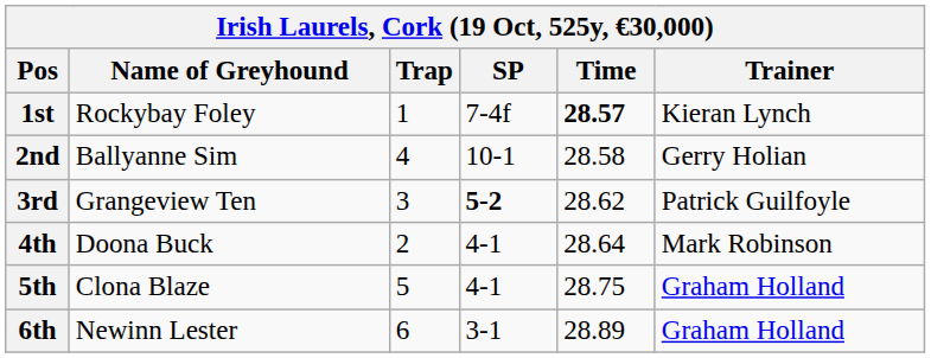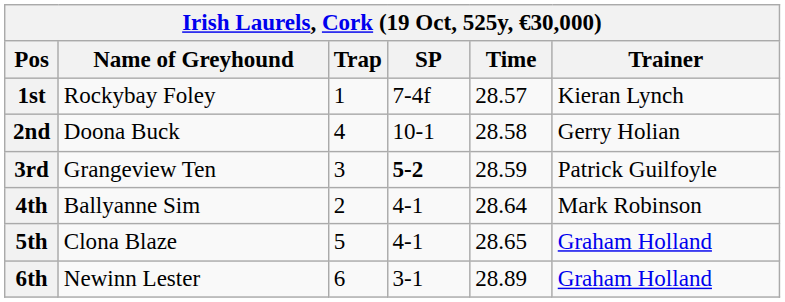1st | Time: bold -> normal
2nd | Name of Greyhound: Ballyanne Sim -> Doona Buck
3rd | Time: 28.62 -> 28.59
4th | Name of Greyhound: Doona Buck -> Ballyanne Sim
5th | Time: 28.75 -> 28.65
